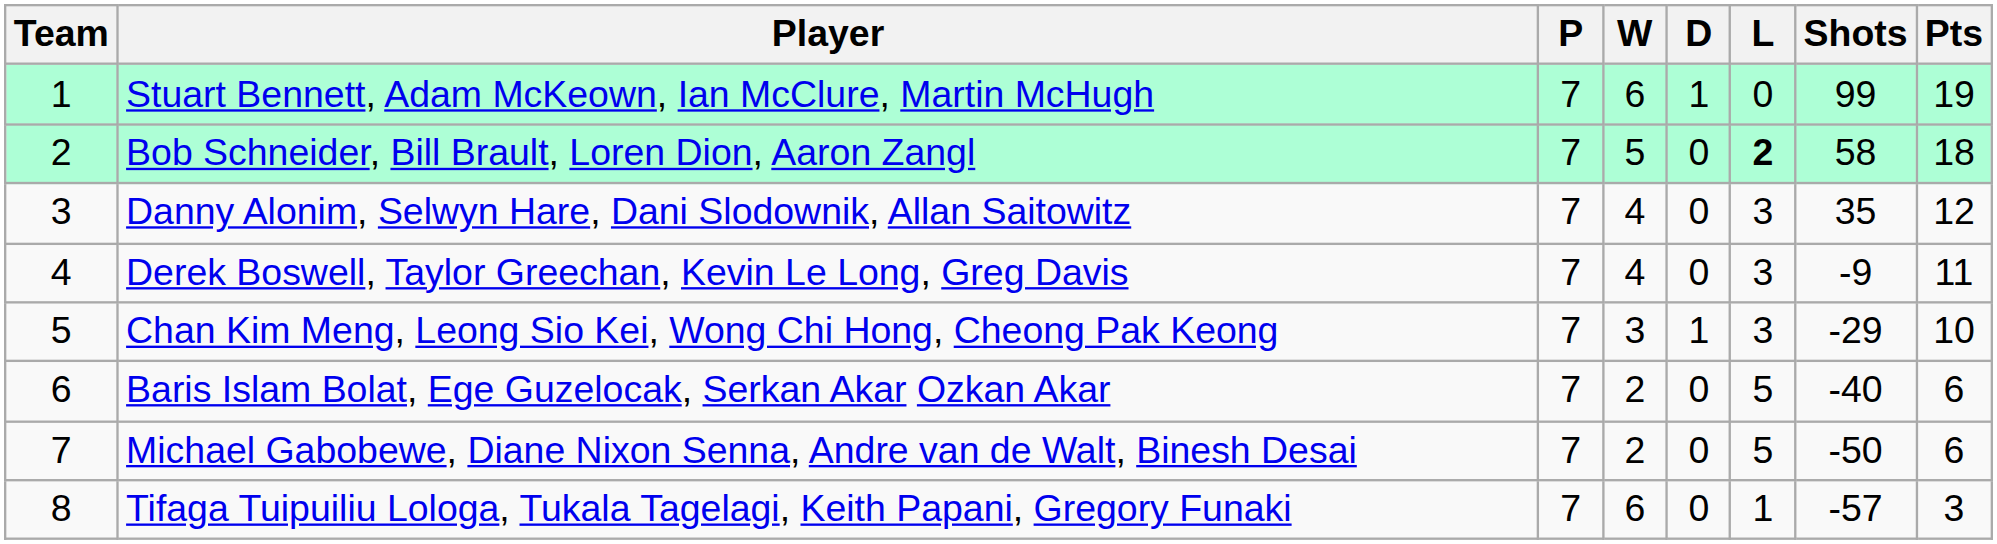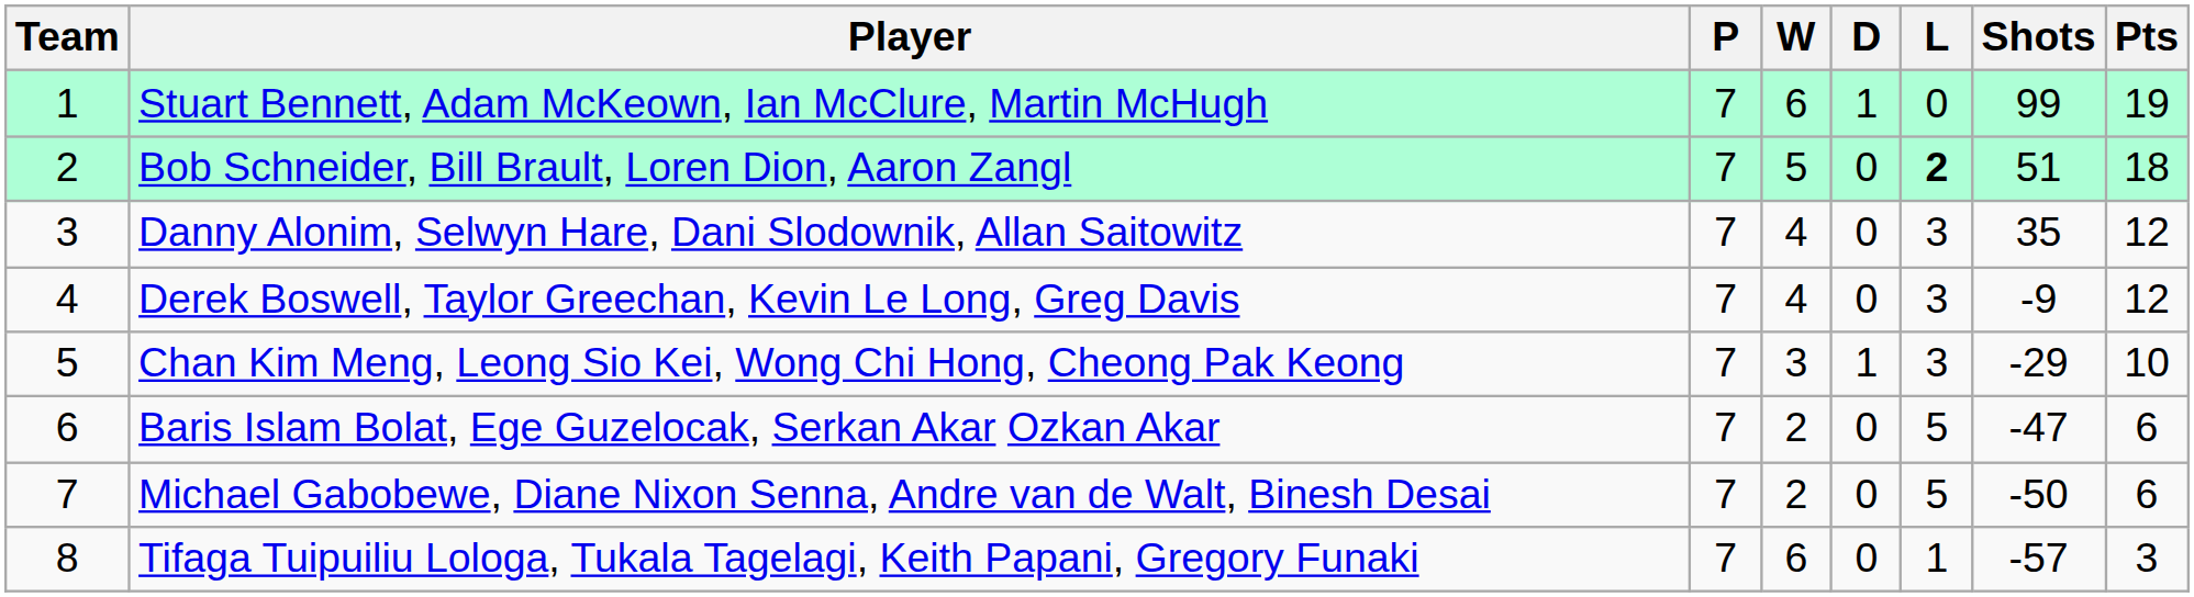Bob Schneider, Bill Brault, Loren Dion, Aaron Zangl | Shots: 58 -> 51
Derek Boswell, Taylor Greechan, Kevin Le Long, Greg Davis | Pts: 11 -> 12
Baris Islam Bolat, Ege Guzelocak, Serkan Akar Ozkan Akar | Shots: -40 -> -47
